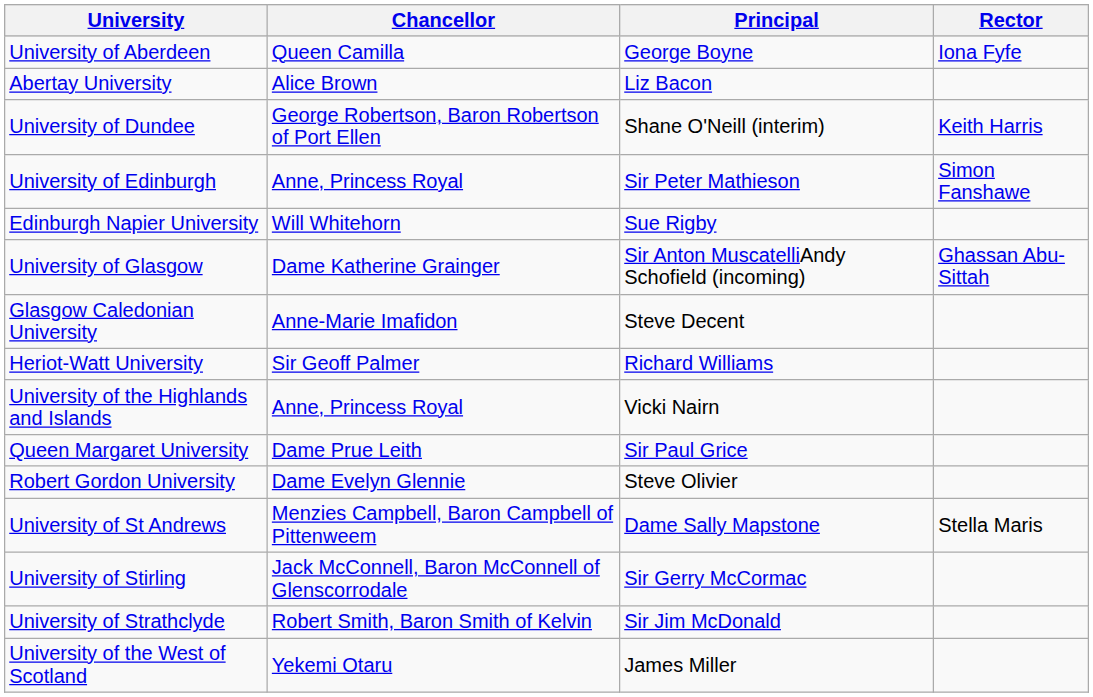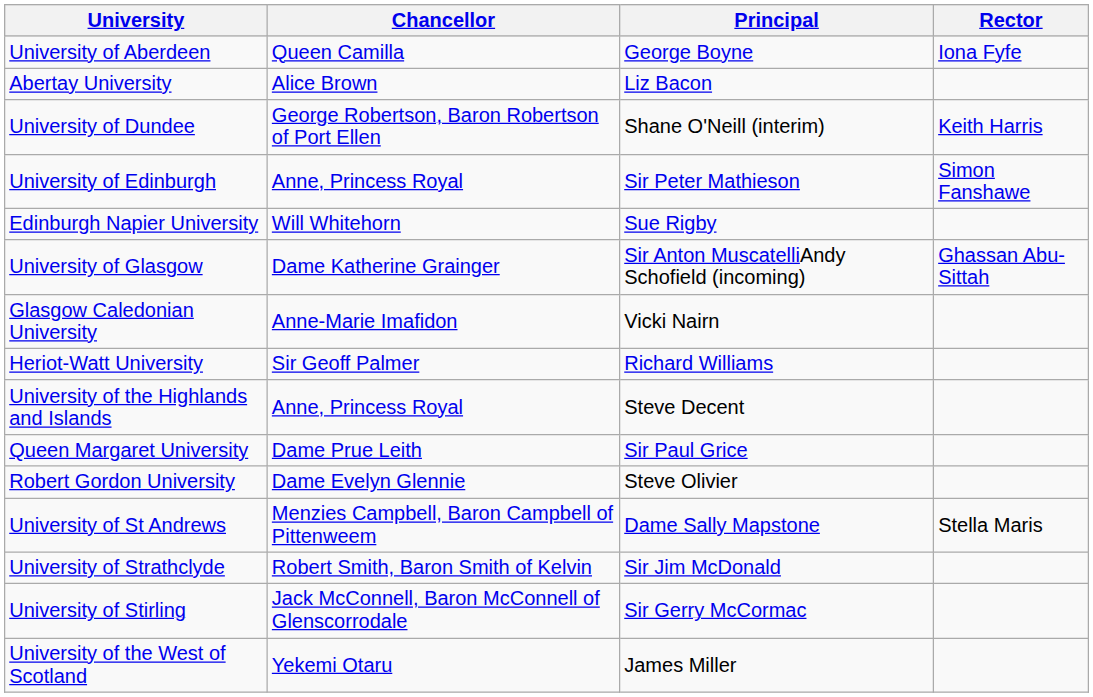Glasgow Caledonian University | Principal: Steve Decent -> Vicki Nairn
University of the Highlands and Islands | Principal: Vicki Nairn -> Steve Decent
rows swapped: University of Stirling <-> University of Strathclyde
